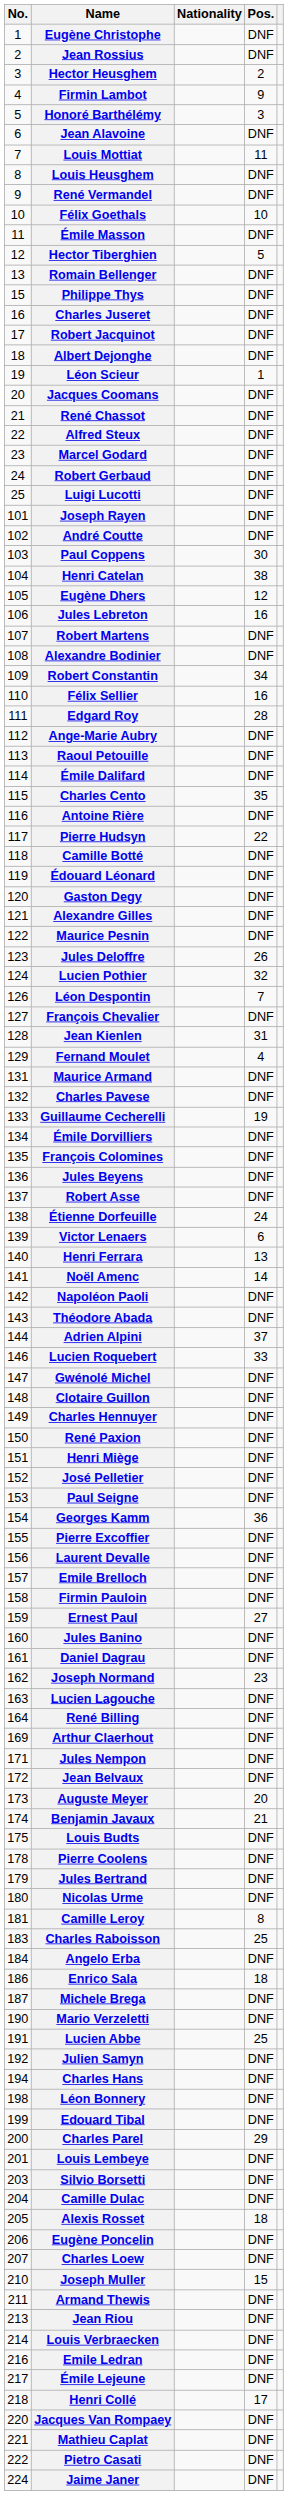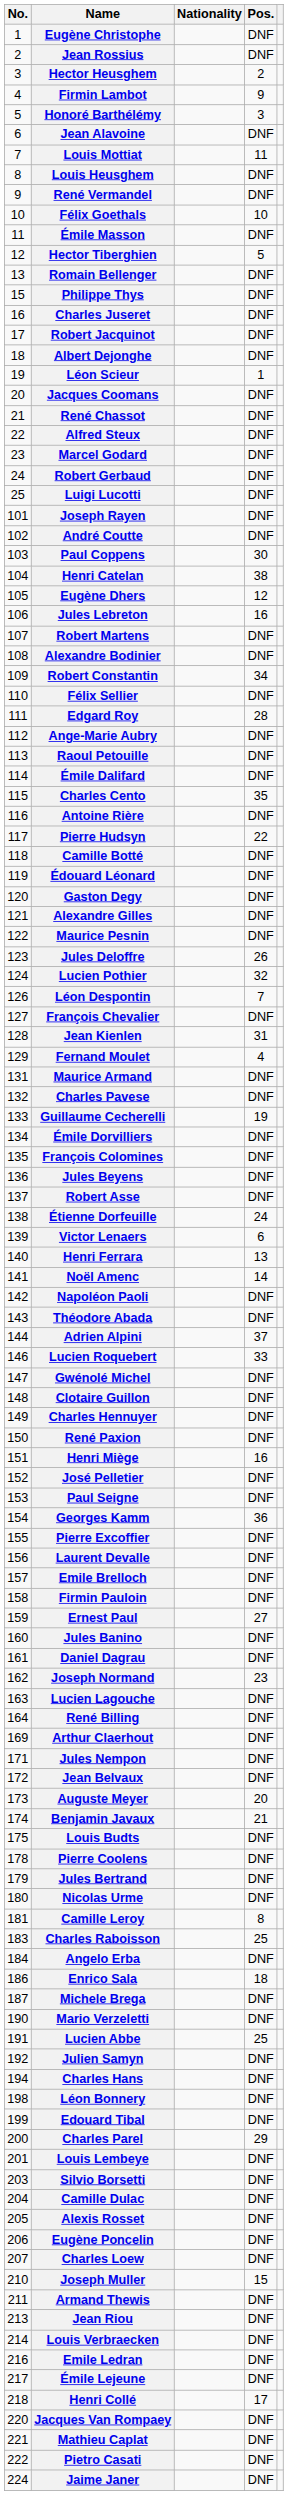Félix Sellier | Pos.: 16 -> DNF
Henri Miège | Pos.: DNF -> 16
Alexis Rosset | Pos.: 18 -> DNF
